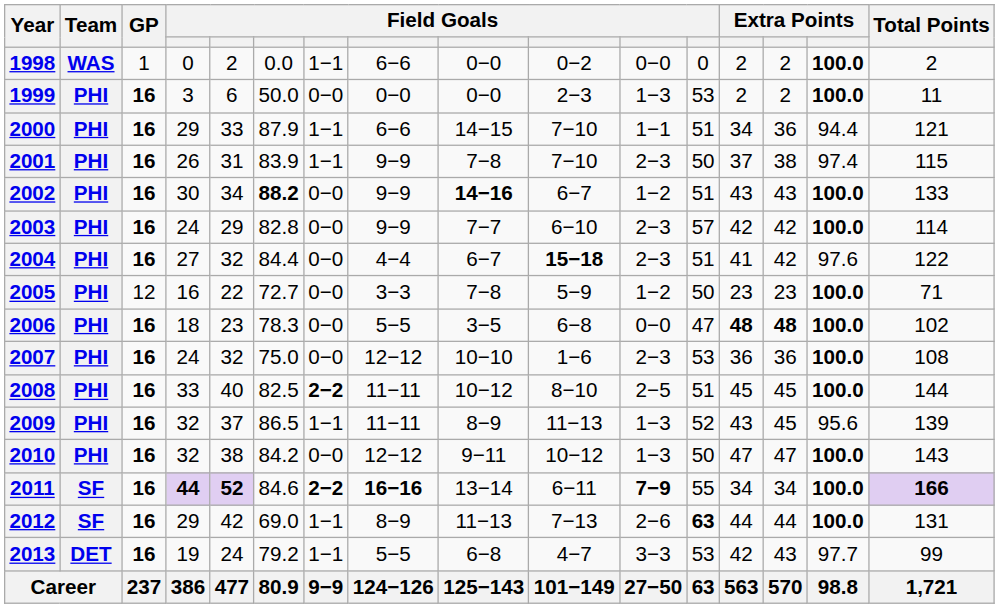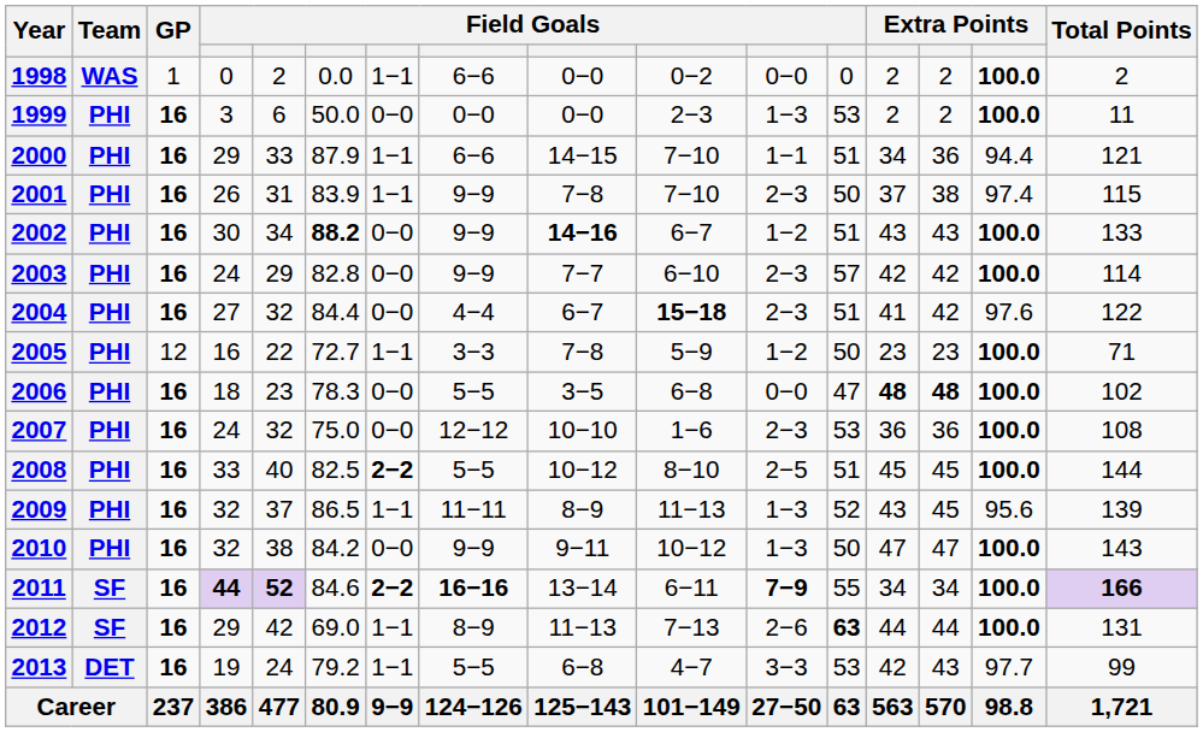2005 | column 7: 0−0 -> 1−1
2008 | column 8: 11−11 -> 5−5
2010 | column 8: 12−12 -> 9−9
